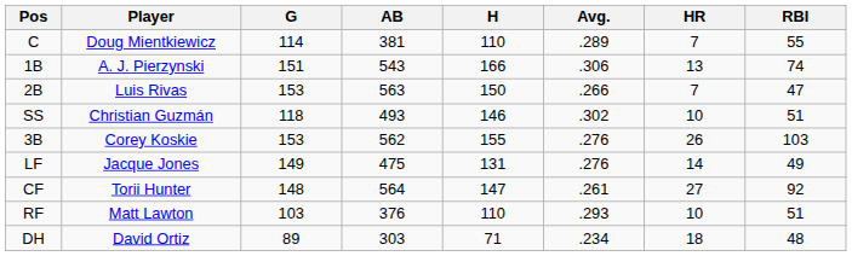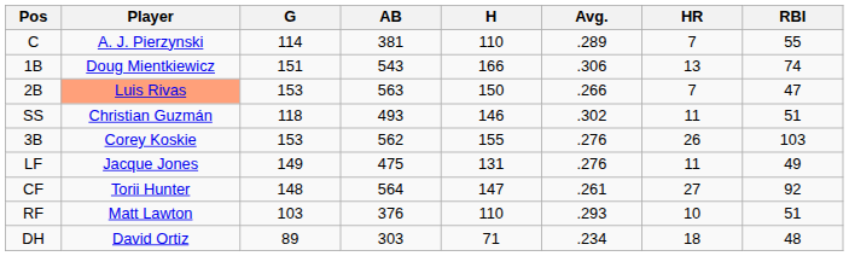C | Player: Doug Mientkiewicz -> A. J. Pierzynski
1B | Player: A. J. Pierzynski -> Doug Mientkiewicz
2B | Player: no background -> lightsalmon background
SS | HR: 10 -> 11
LF | HR: 14 -> 11
